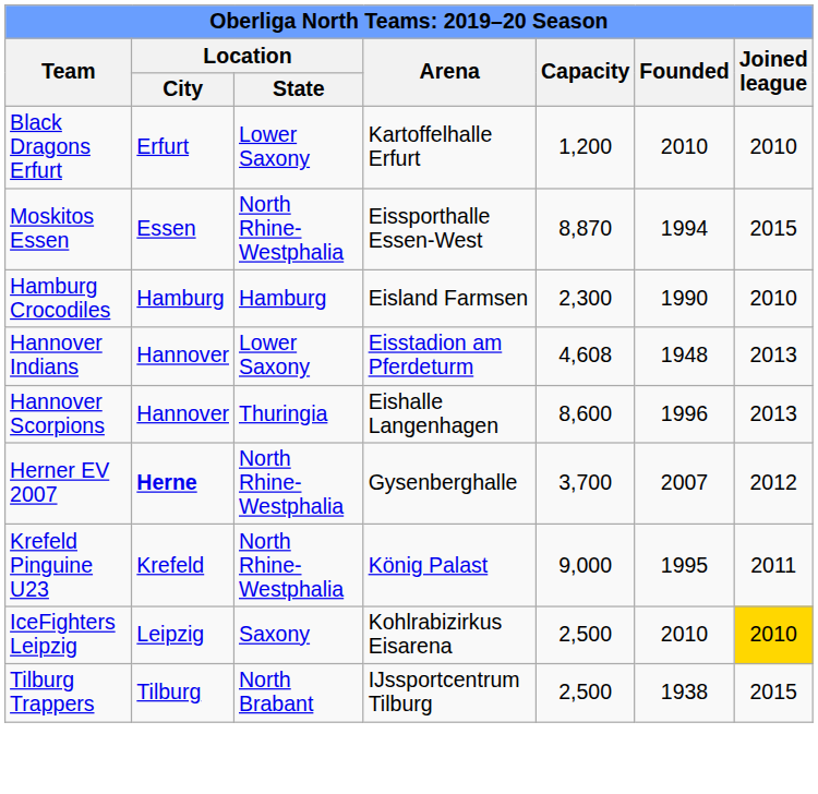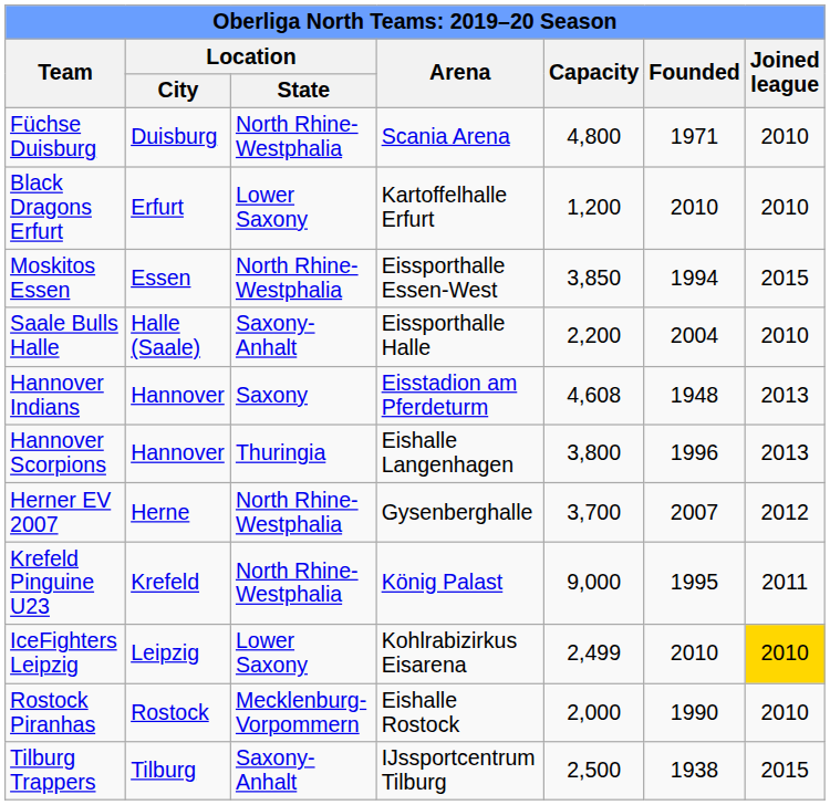+ row: Füchse Duisburg | Duisburg | North Rhine-Westphalia | Scania Arena | 4,800 | 1971 | 2010
Moskitos Essen | Capacity: 8,870 -> 3,850
+ row: Saale Bulls Halle | Halle (Saale) | Saxony-Anhalt | Eissporthalle Halle | 2,200 | 2004 | 2010
- row: Hamburg Crocodiles | Hamburg | Hamburg | Eisland Farmsen | 2,300 | 1990 | 2010
Hannover Indians | Location / State: Lower Saxony -> Saxony
Hannover Scorpions | Capacity: 8,600 -> 3,800
Herner EV 2007 | Location / City: bold -> normal
IceFighters Leipzig | Location / State: Saxony -> Lower Saxony
IceFighters Leipzig | Capacity: 2,500 -> 2,499
+ row: Rostock Piranhas | Rostock | Mecklenburg-Vorpommern | Eishalle Rostock | 2,000 | 1990 | 2010
Tilburg Trappers | Location / State: North Brabant -> Saxony-Anhalt
